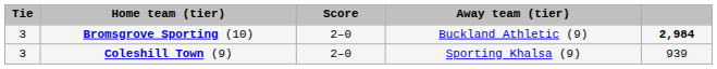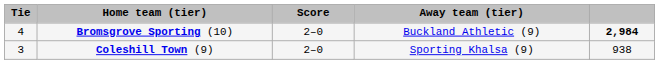Bromsgrove Sporting (10) | Tie: 3 -> 4
Coleshill Town (9) | column 5: 939 -> 938
